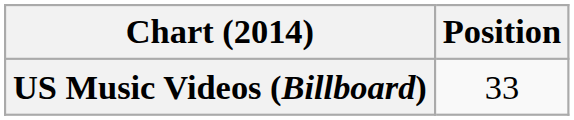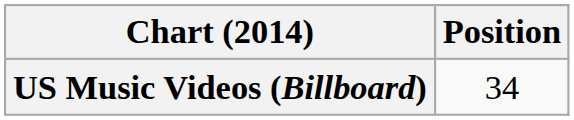US Music Videos (Billboard) | Position: 33 -> 34
